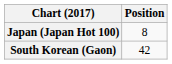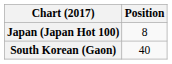South Korean (Gaon) | Position: 42 -> 40
